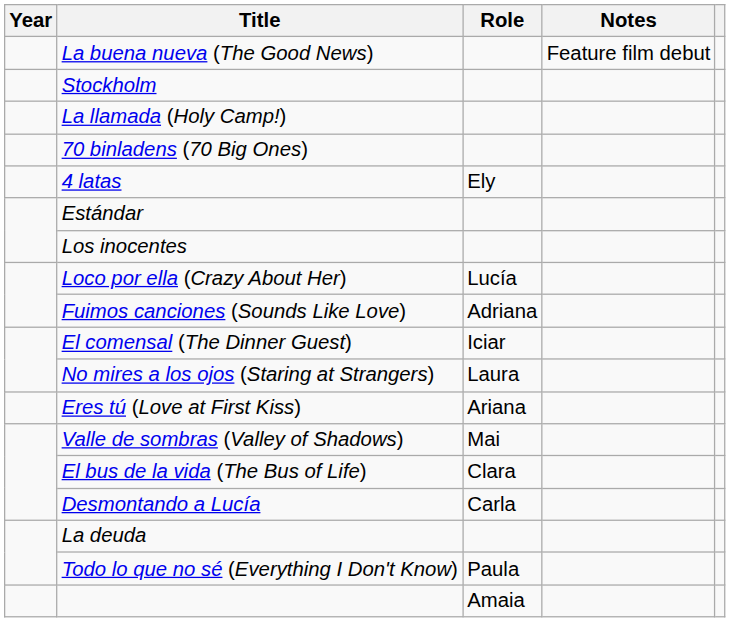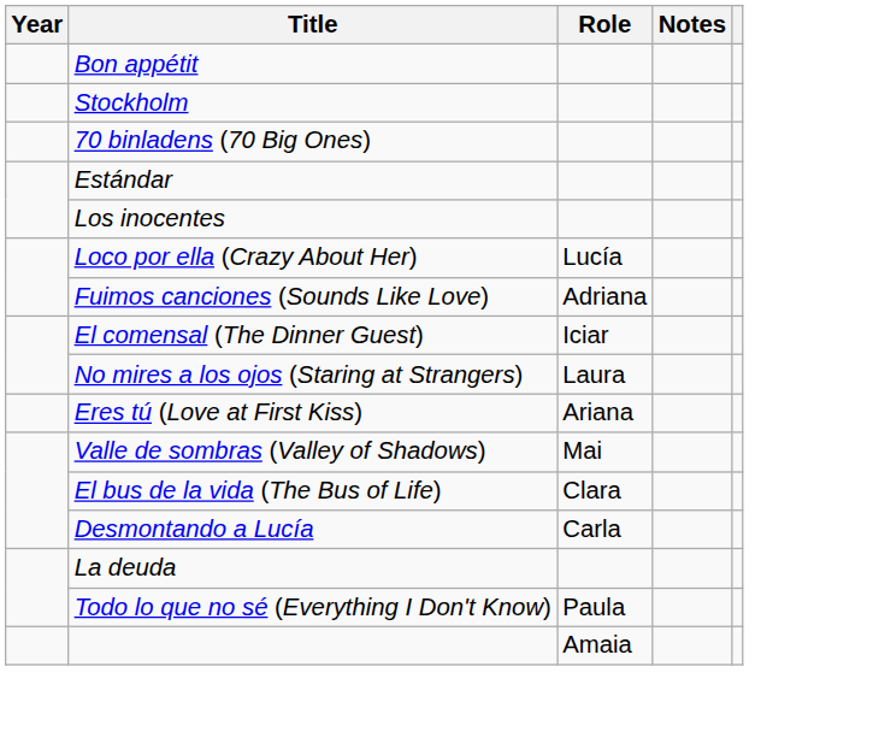- row: La buena nueva (The Good News) | Feature film debut
+ row: Bon appétit
- row: La llamada (Holy Camp!)
- row: 4 latas | Ely
